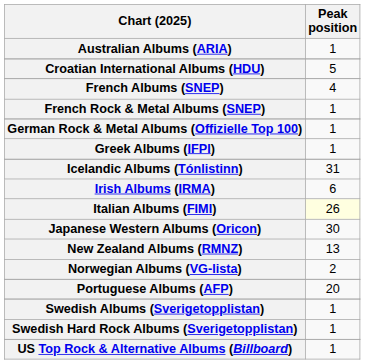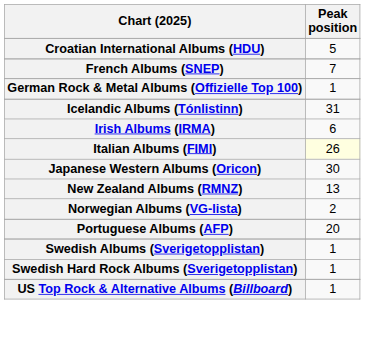- row: Australian Albums (ARIA) | 1
French Albums (SNEP) | Peak position: 4 -> 7
- row: French Rock & Metal Albums (SNEP) | 1
- row: Greek Albums (IFPI) | 1
